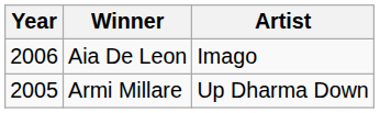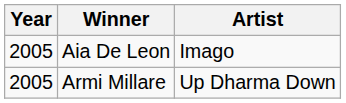Aia De Leon | Year: 2006 -> 2005
